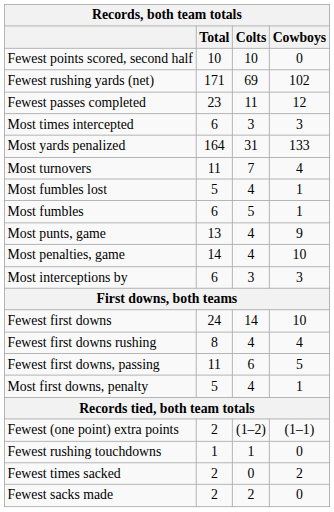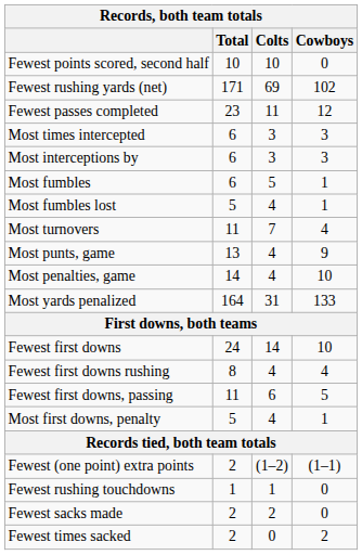rows swapped: Most interceptions by <-> Most yards penalized
rows swapped: Most fumbles <-> Most turnovers
rows swapped: Fewest times sacked <-> Fewest sacks made
